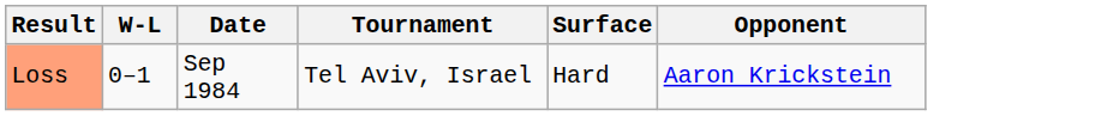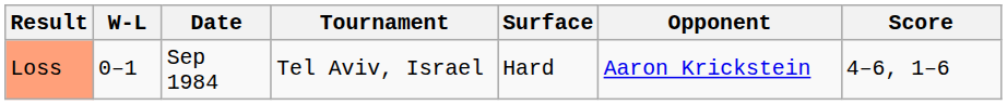+ column: Score | 4–6, 1–6
